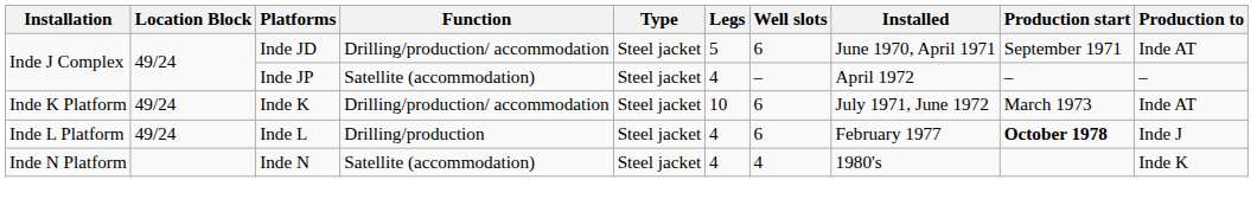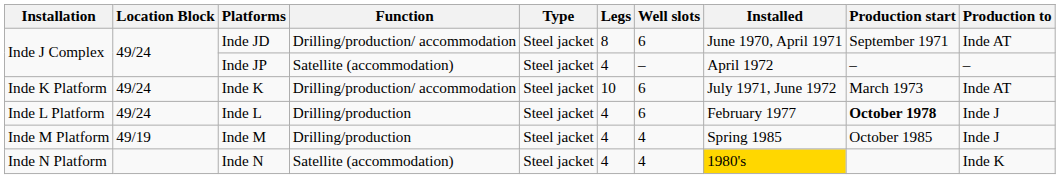Inde JD | Legs: 5 -> 8
+ row: Inde M Platform | 49/19 | Inde M | Drilling/production | Steel jacket | 4 | 4 | Spring 1985 | October 1985 | Inde J
Inde N | Installed: no background -> gold background
